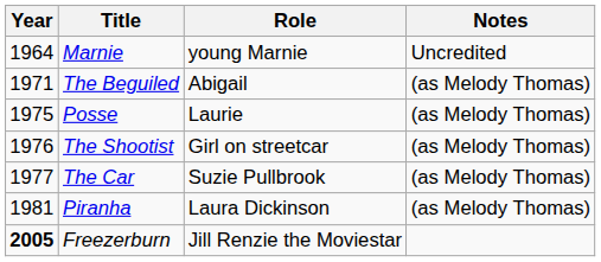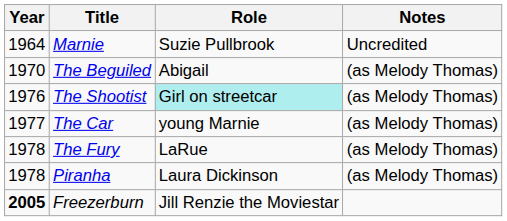Marnie | Role: young Marnie -> Suzie Pullbrook
The Beguiled | Year: 1971 -> 1970
- row: 1975 | Posse | Laurie | (as Melody Thomas)
The Shootist | Role: no background -> paleturquoise background
The Car | Role: Suzie Pullbrook -> young Marnie
+ row: 1978 | The Fury | LaRue | (as Melody Thomas)
Piranha | Year: 1981 -> 1978
